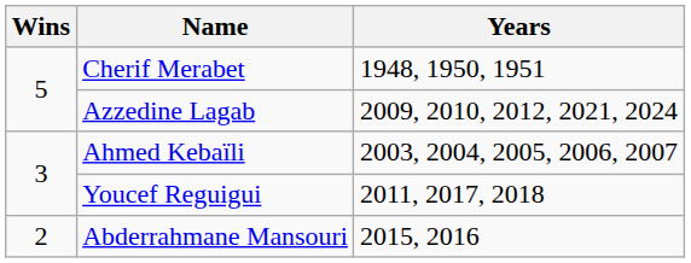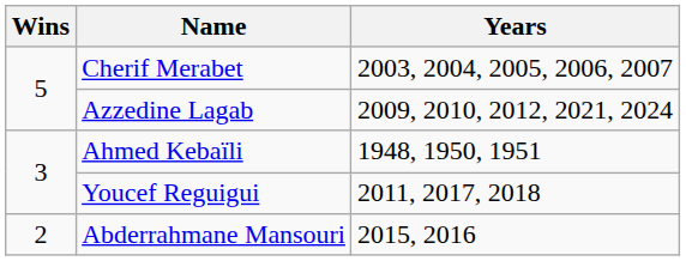Cherif Merabet | Years: 1948, 1950, 1951 -> 2003, 2004, 2005, 2006, 2007
Ahmed Kebaïli | Years: 2003, 2004, 2005, 2006, 2007 -> 1948, 1950, 1951
